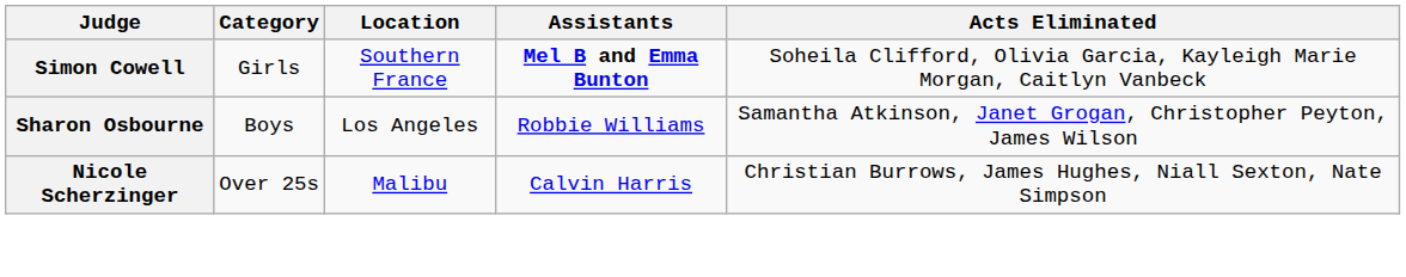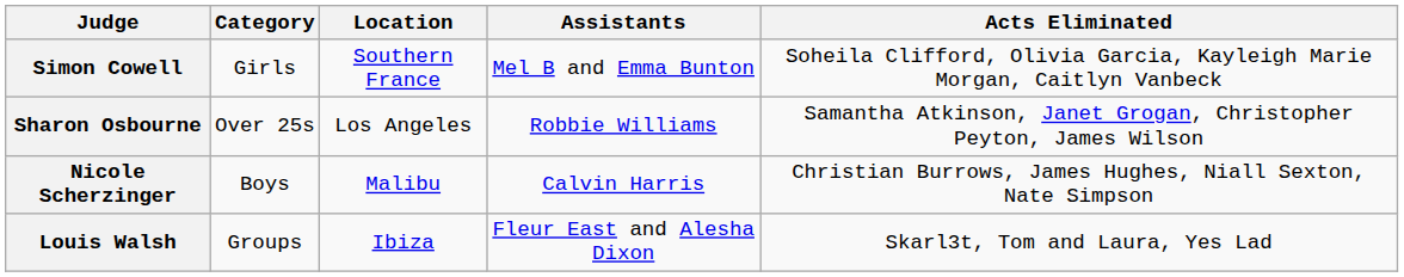Simon Cowell | Assistants: bold -> normal
Sharon Osbourne | Category: Boys -> Over 25s
Nicole Scherzinger | Category: Over 25s -> Boys
+ row: Louis Walsh | Groups | Ibiza | Fleur East and Alesha Dixon | Skarl3t, Tom and Laura, Yes Lad
